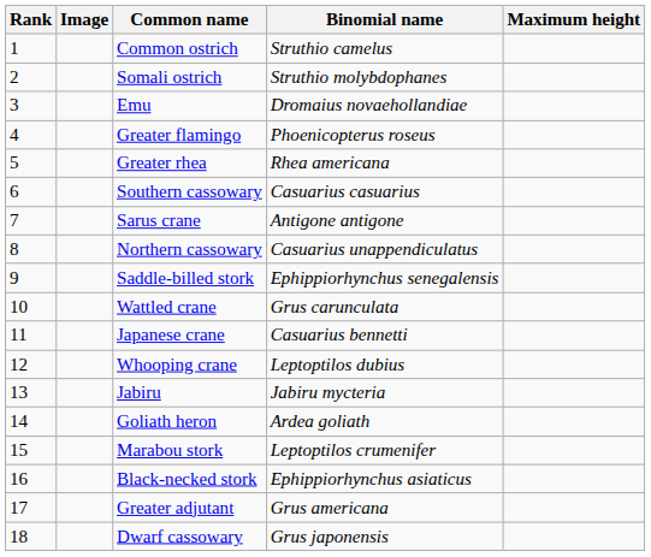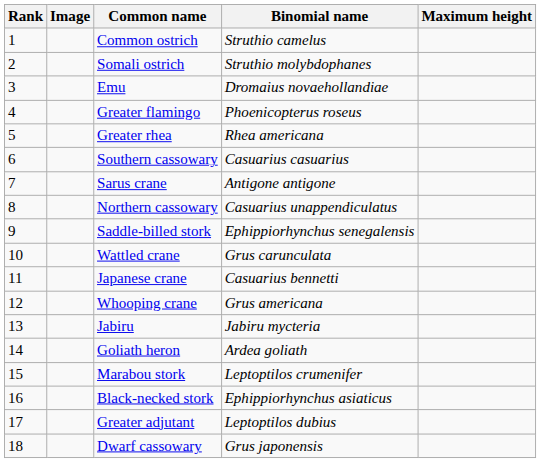Whooping crane | Binomial name: Leptoptilos dubius -> Grus americana
Greater adjutant | Binomial name: Grus americana -> Leptoptilos dubius
